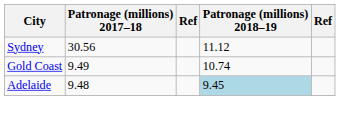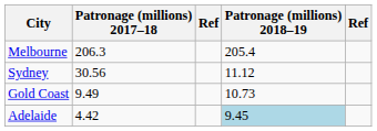+ row: Melbourne | 206.3 | 205.4
Gold Coast | Patronage (millions) 2018–19: 10.74 -> 10.73
Adelaide | Patronage (millions) 2017–18: 9.48 -> 4.42
